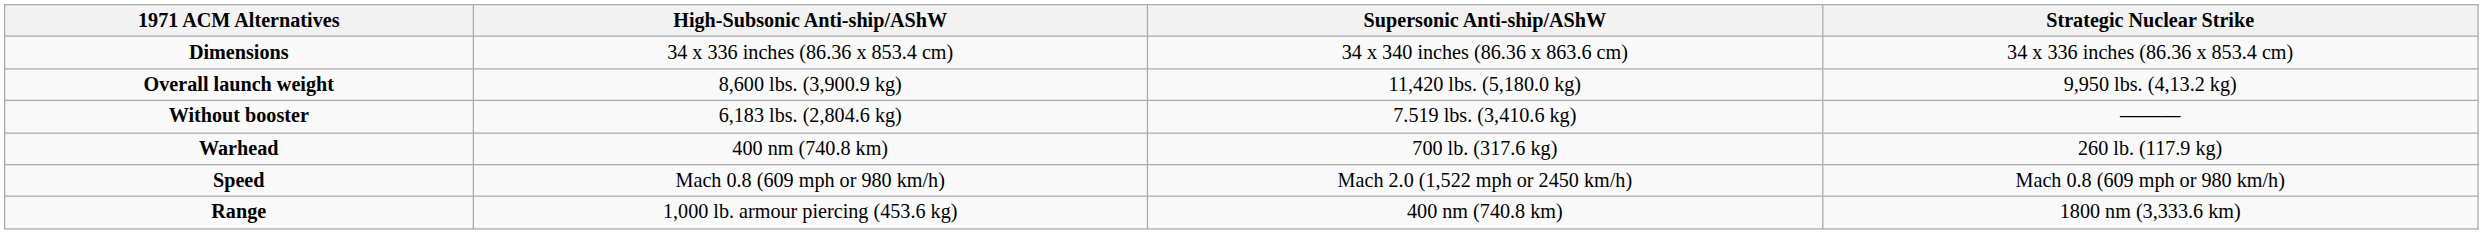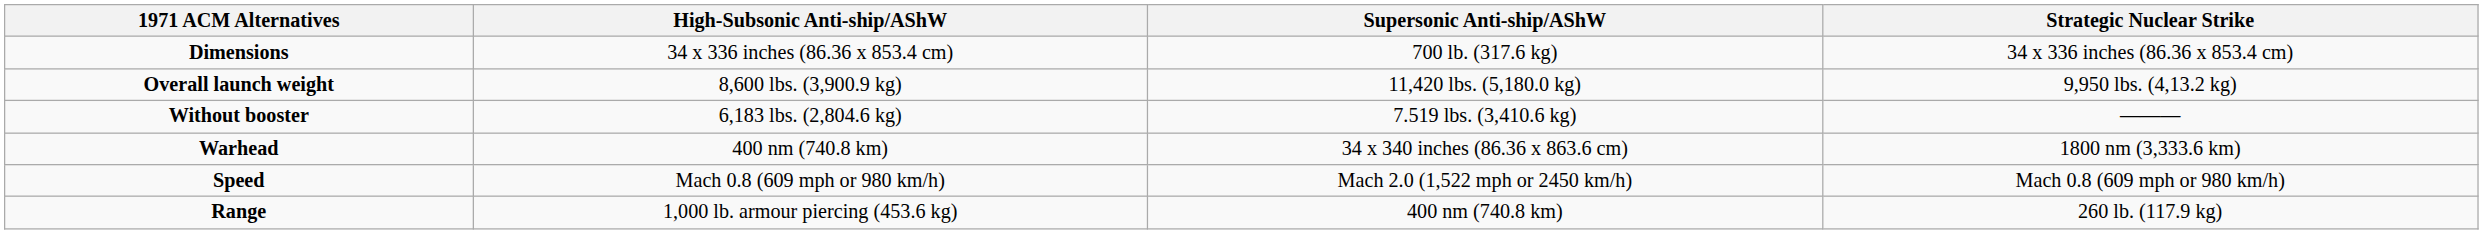Dimensions | Supersonic Anti-ship/AShW: 34 x 340 inches (86.36 x 863.6 cm) -> 700 lb. (317.6 kg)
Warhead | Supersonic Anti-ship/AShW: 700 lb. (317.6 kg) -> 34 x 340 inches (86.36 x 863.6 cm)
Warhead | Strategic Nuclear Strike: 260 lb. (117.9 kg) -> 1800 nm (3,333.6 km)
Range | Strategic Nuclear Strike: 1800 nm (3,333.6 km) -> 260 lb. (117.9 kg)
